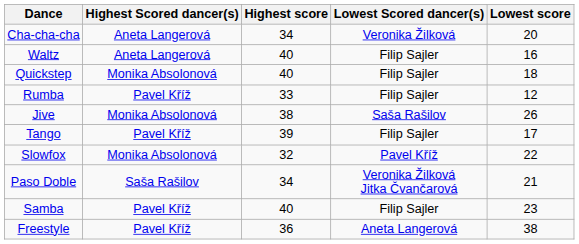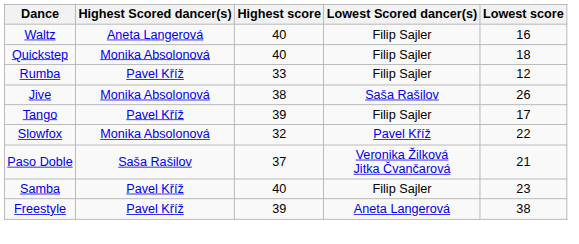- row: Cha-cha-cha | Aneta Langerová | 34 | Veronika Žilková | 20
Paso Doble | Highest score: 34 -> 37
Freestyle | Highest score: 36 -> 39
